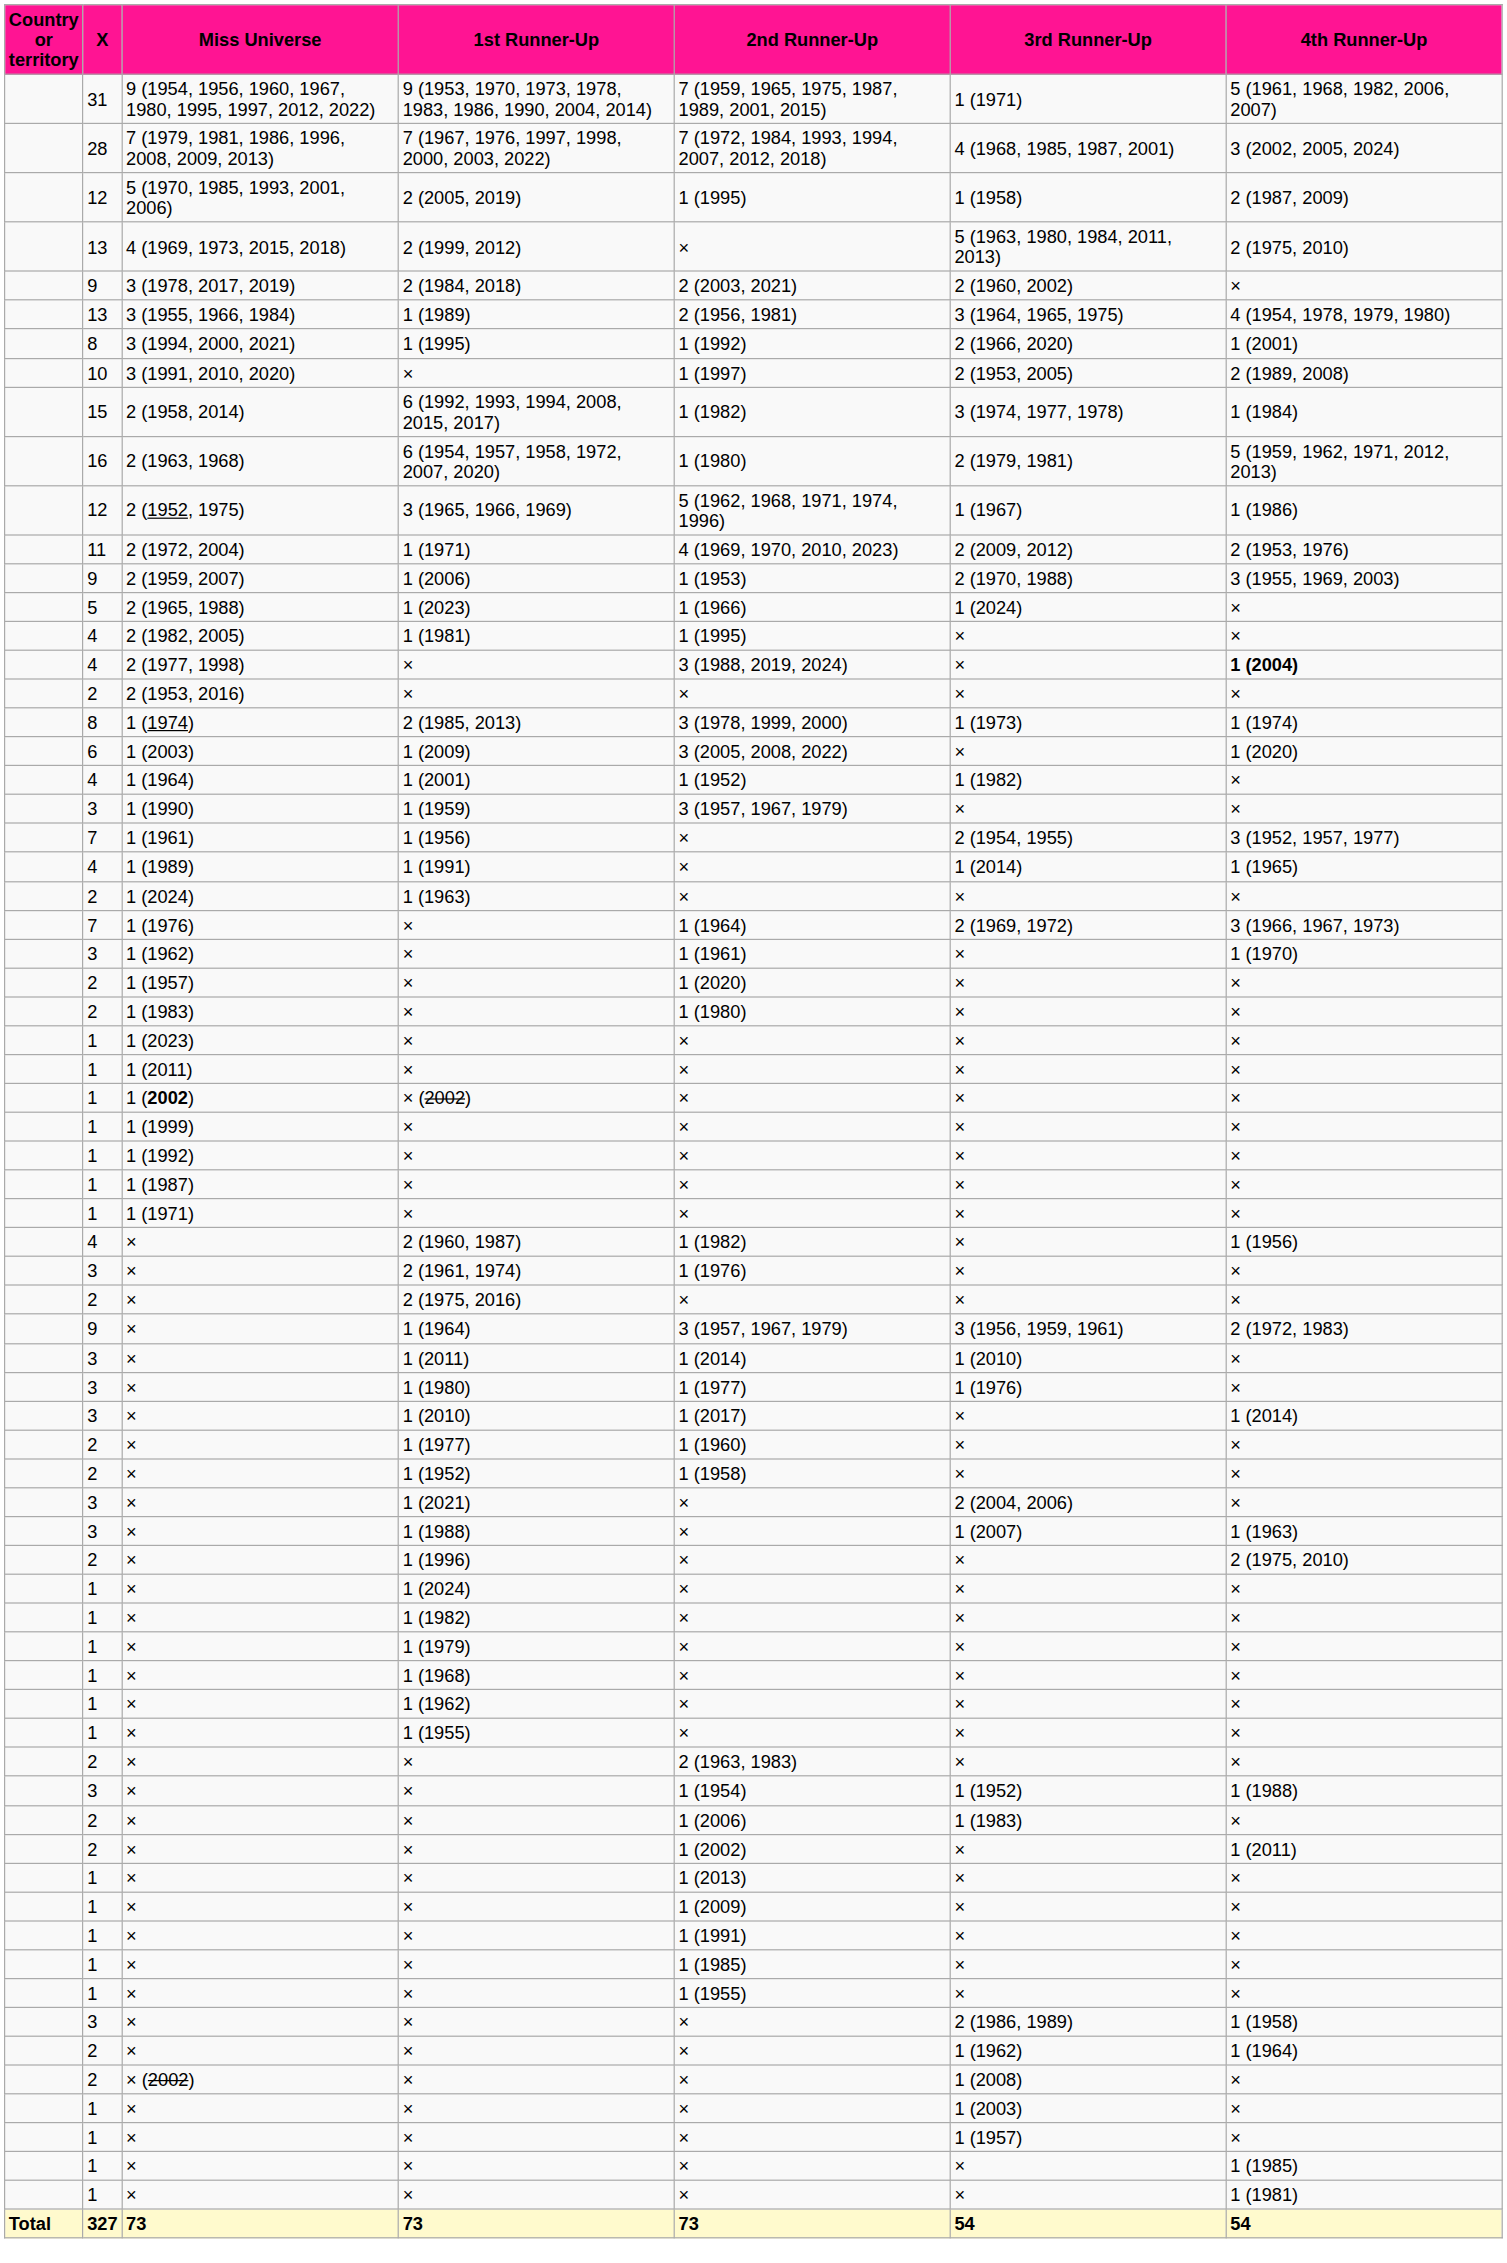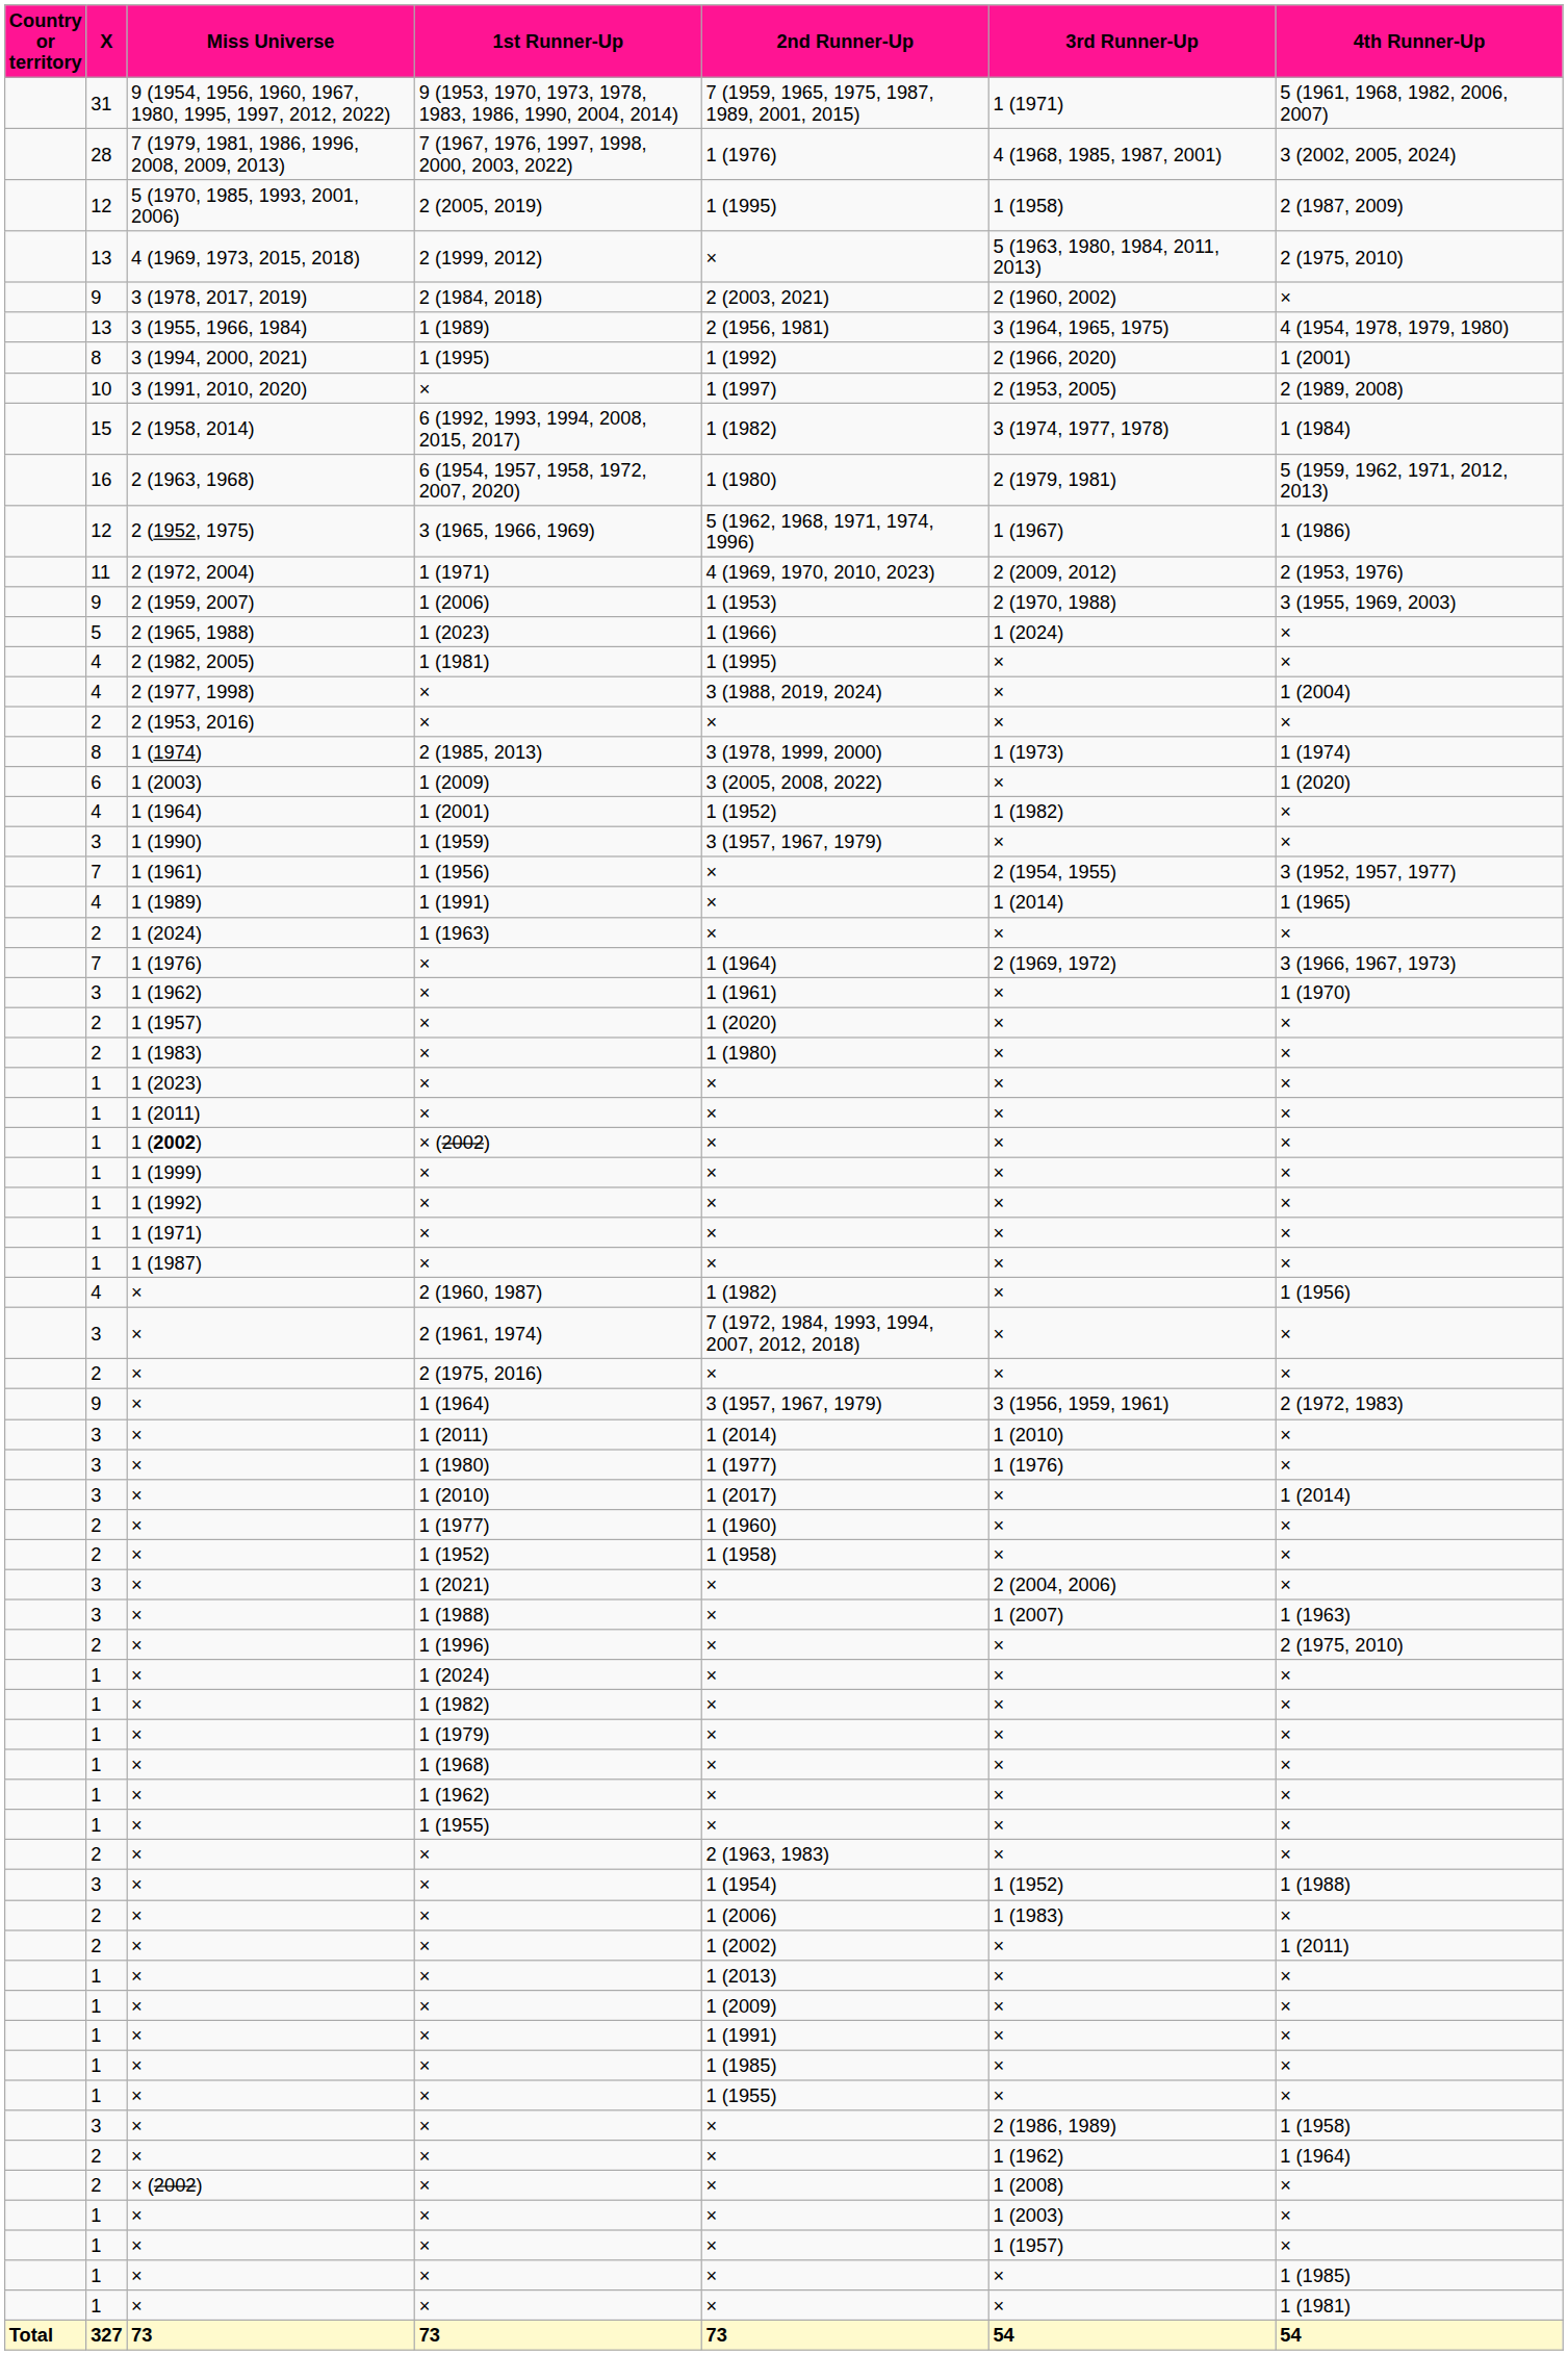7 (1967, 1976, 1997, 1998, 2000, 2003, 2022) | 2nd Runner-Up: 7 (1972, 1984, 1993, 1994, 2007, 2012, 2018) -> 1 (1976)
2 (1977, 1998) / × | 4th Runner-Up: bold -> normal
rows swapped: 1 (1987) / × <-> 1 (1971) / ×
2 (1961, 1974) | 2nd Runner-Up: 1 (1976) -> 7 (1972, 1984, 1993, 1994, 2007, 2012, 2018)
